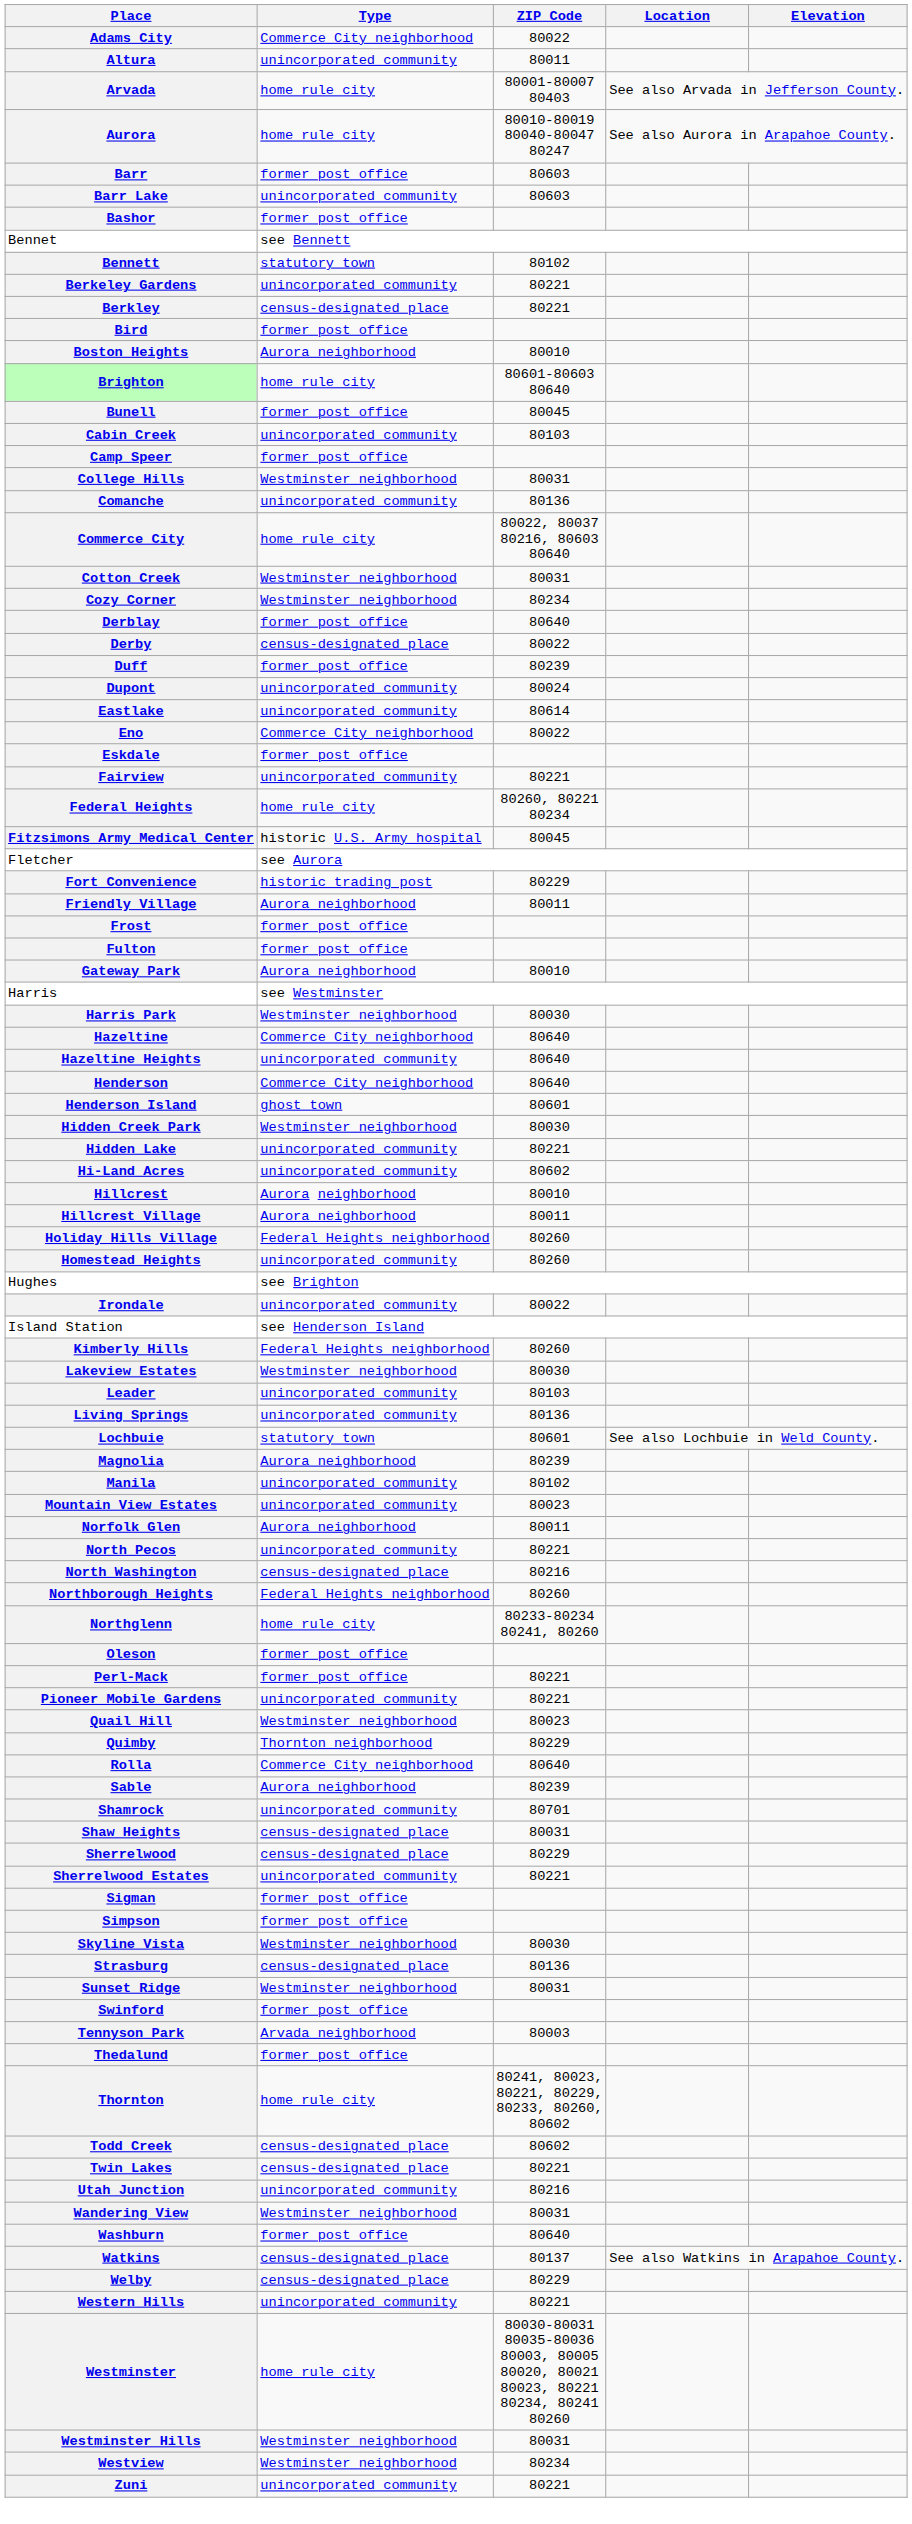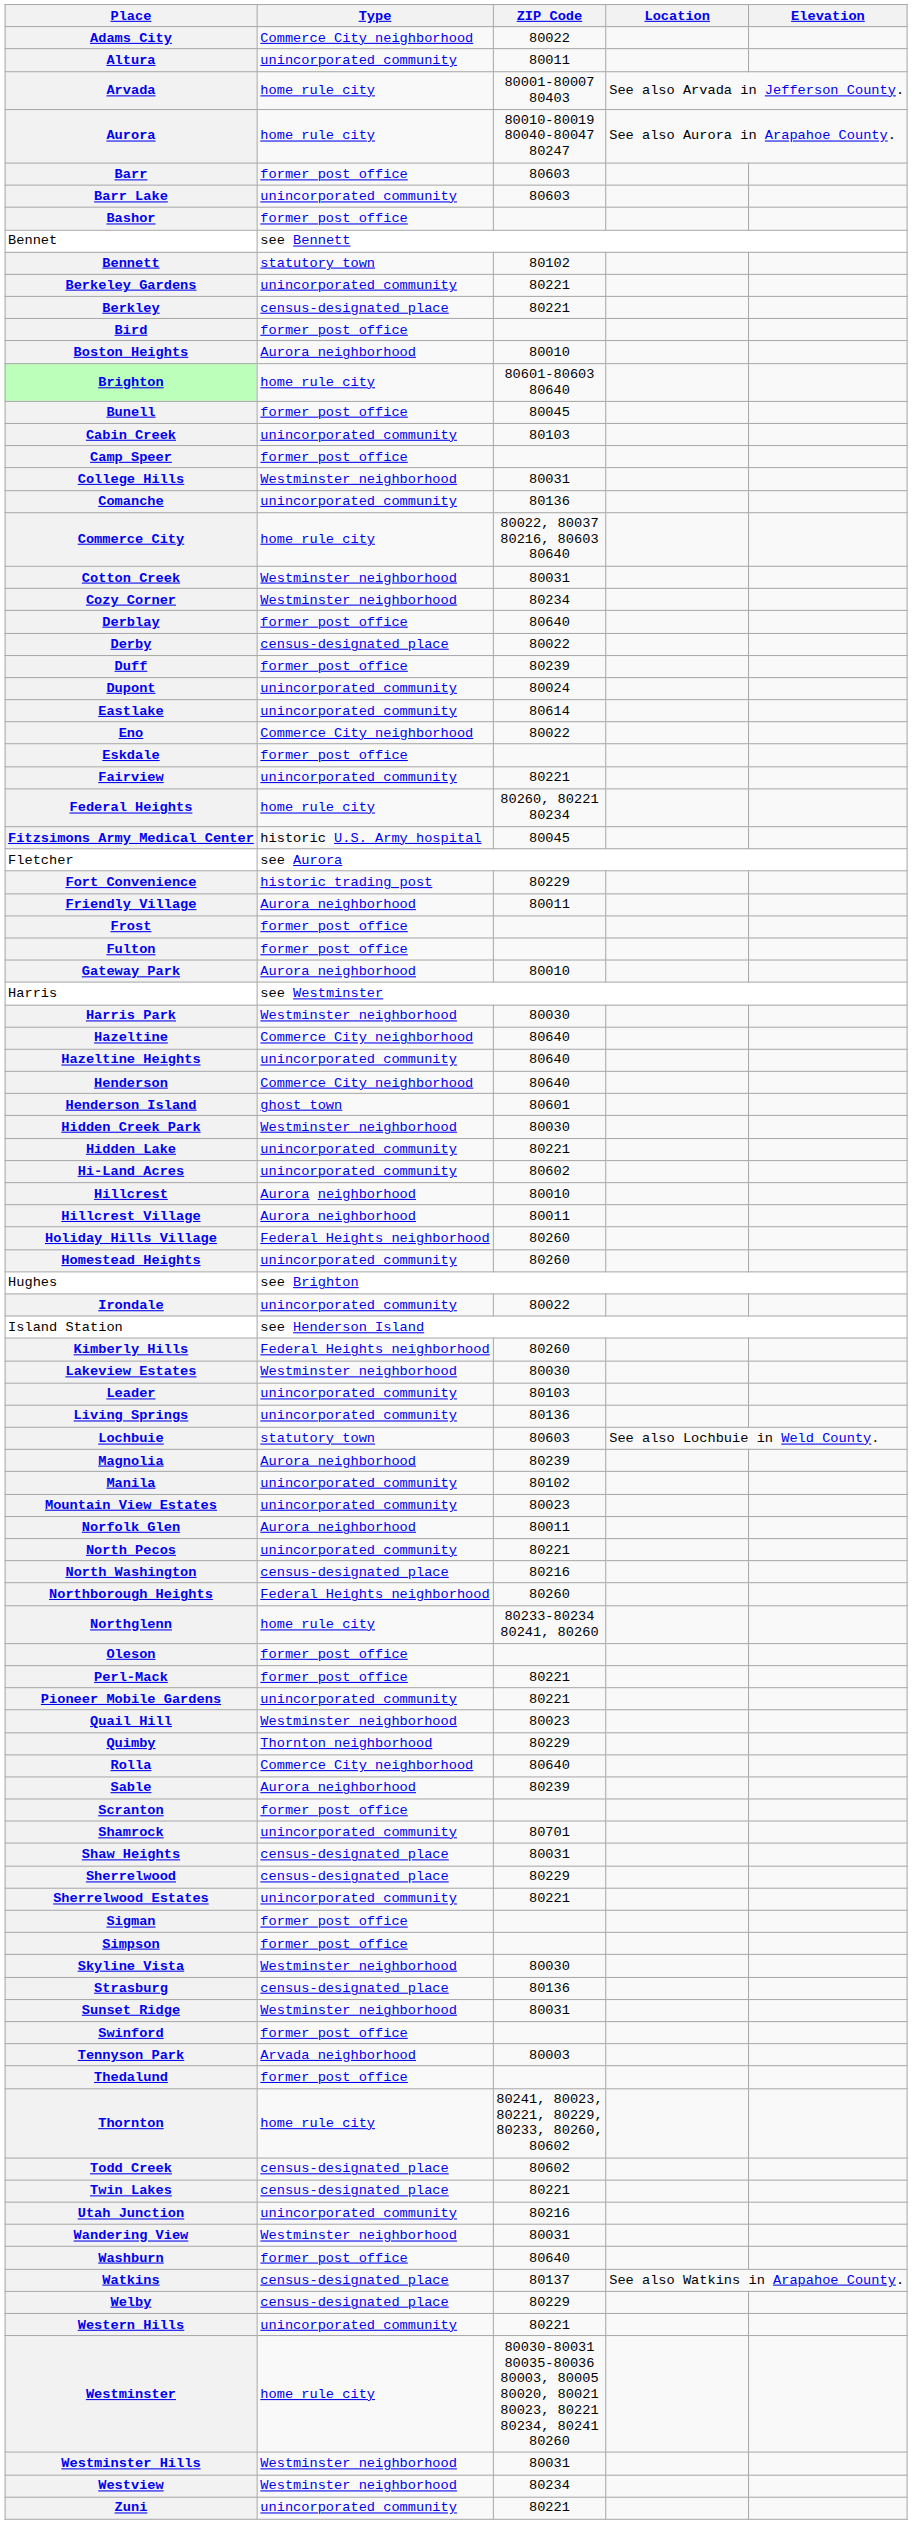Lochbuie | ZIP Code: 80601 -> 80603
+ row: Scranton | former post office
